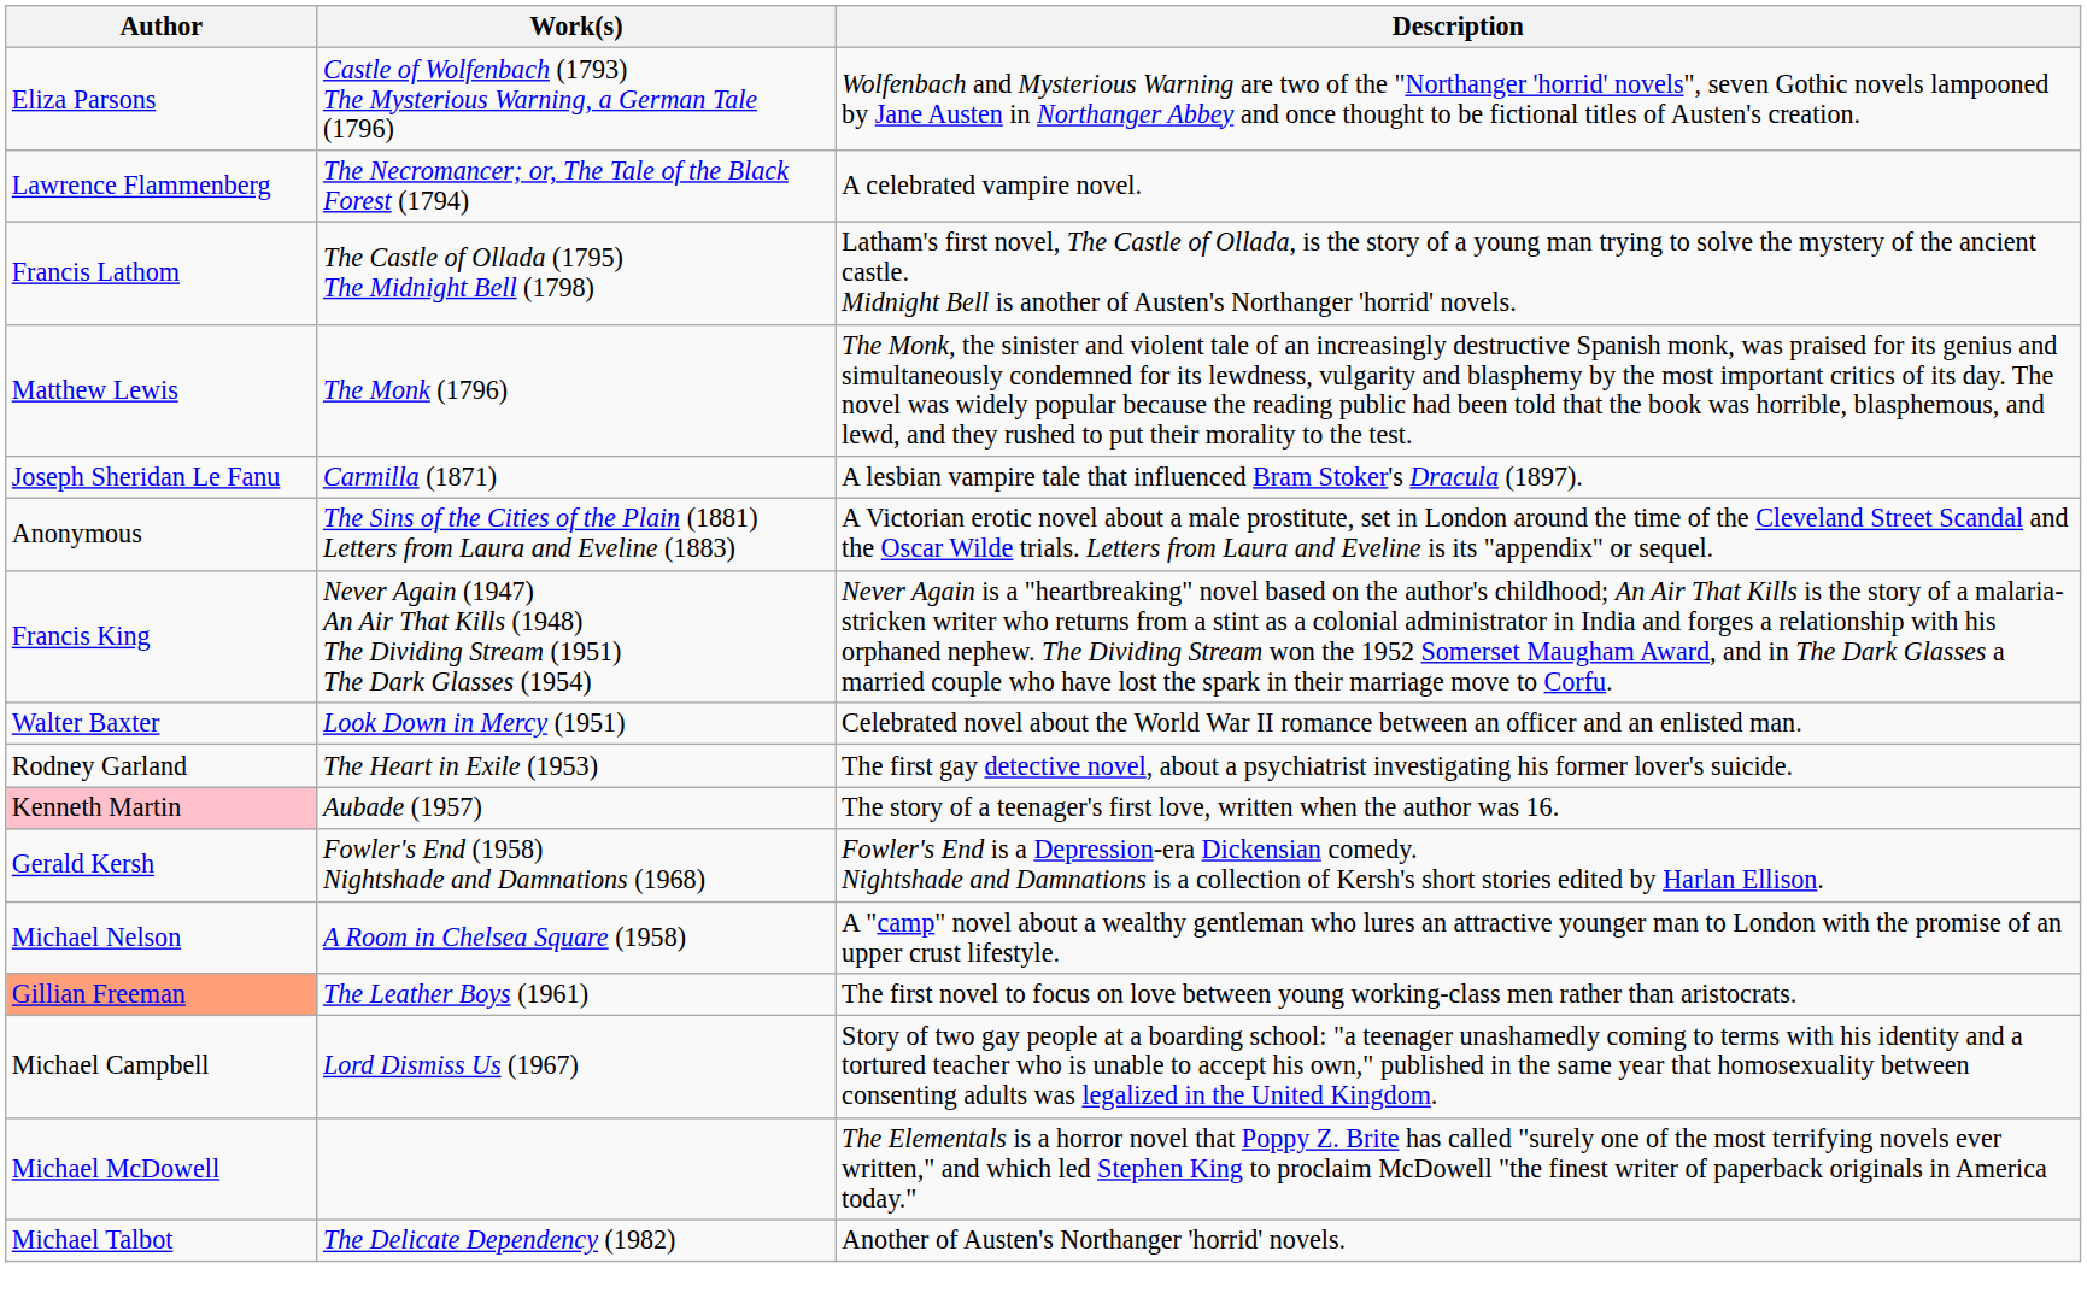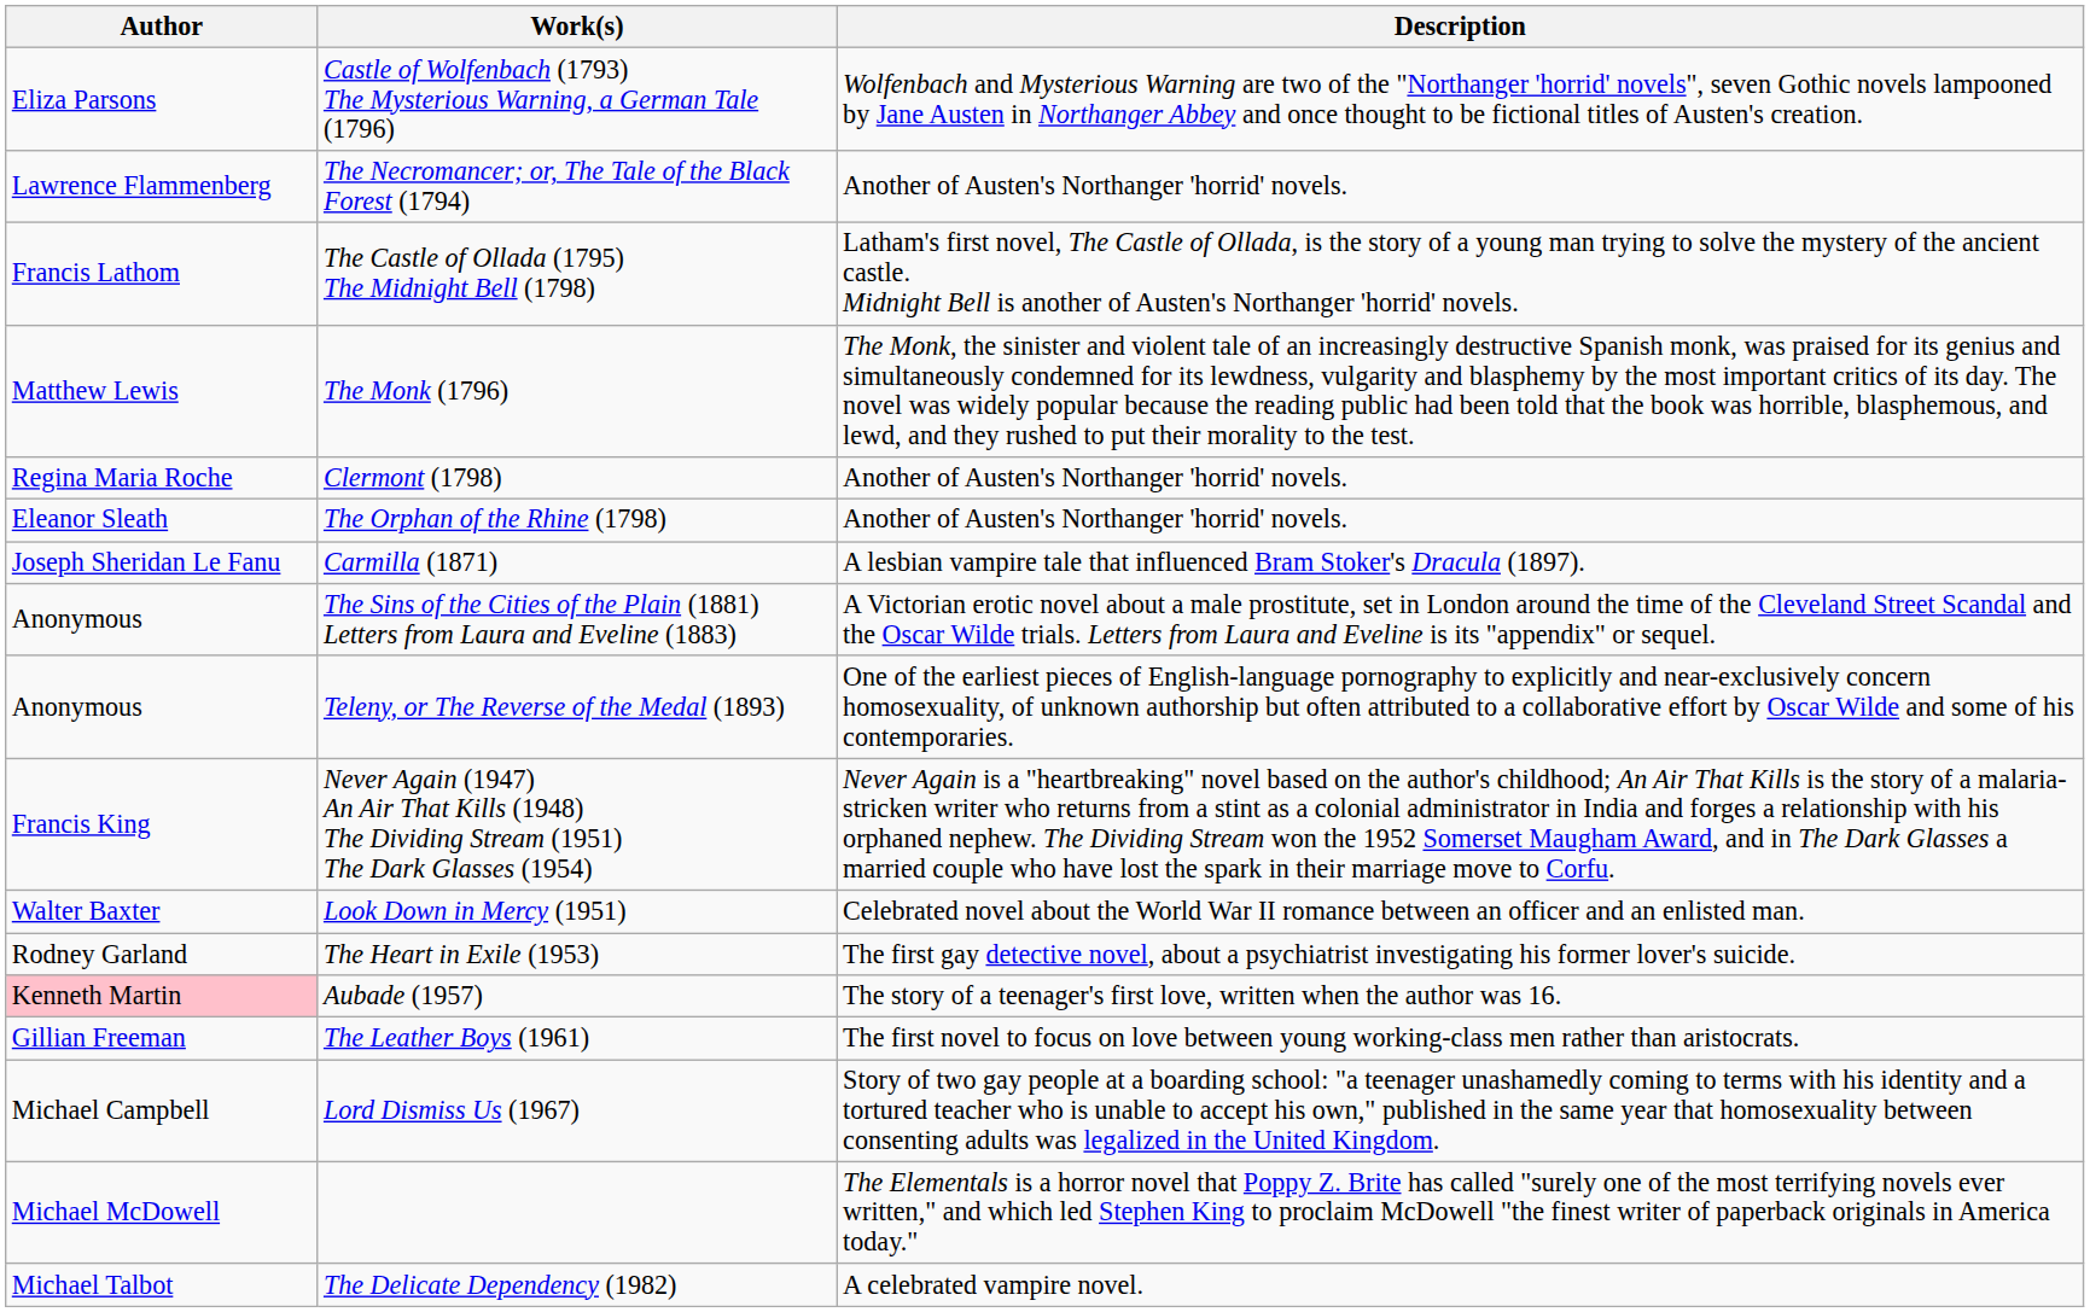The Necromancer; or, The Tale of the Black Forest (1794) | Description: A celebrated vampire novel. -> Another of Austen's Northanger 'horrid' novels.
+ row: Regina Maria Roche | Clermont (1798) | Another of Austen's Northanger 'horrid' novels.
+ row: Eleanor Sleath | The Orphan of the Rhine (1798) | Another of Austen's Northanger 'horrid' novels.
+ row: Anonymous | Teleny, or The Reverse of the Medal (1893) | One of the earliest pieces of English-language pornography to explicitly and near-exclusively concern homosexuality, of unknown authorship but often attributed to a collaborative effort by Oscar Wilde and some of his contemporaries.
- row: Gerald Kersh | Fowler's End (1958) Nightshade and Damnations (1968) | Fowler's End is a Depression-era Dickensian comedy. Nightshade and Damnations is a collection of Kersh's short stories edited by Harlan Ellison.
- row: Michael Nelson | A Room in Chelsea Square (1958) | A "camp" novel about a wealthy gentleman who lures an attractive younger man to London with the promise of an upper crust lifestyle.
The Leather Boys (1961) | Author: lightsalmon background -> no background
The Delicate Dependency (1982) | Description: Another of Austen's Northanger 'horrid' novels. -> A celebrated vampire novel.
